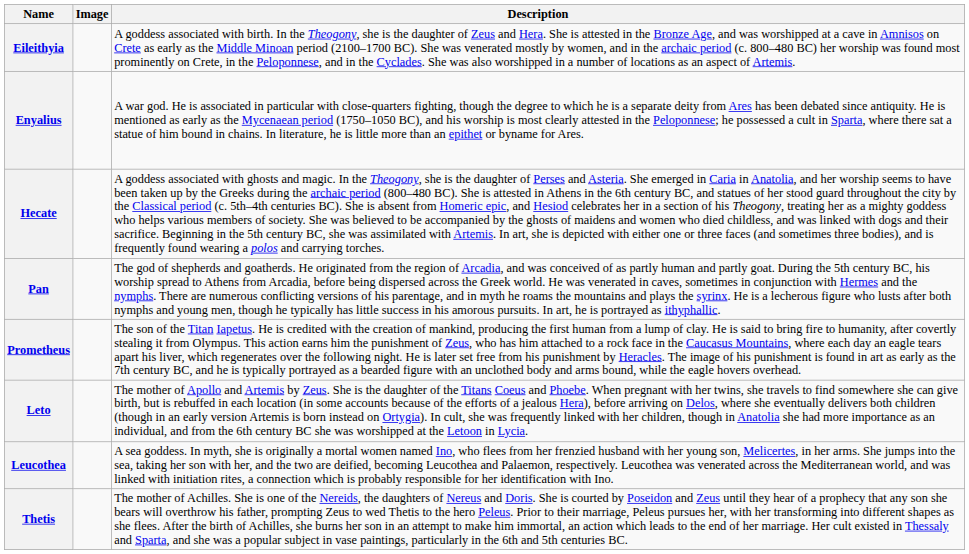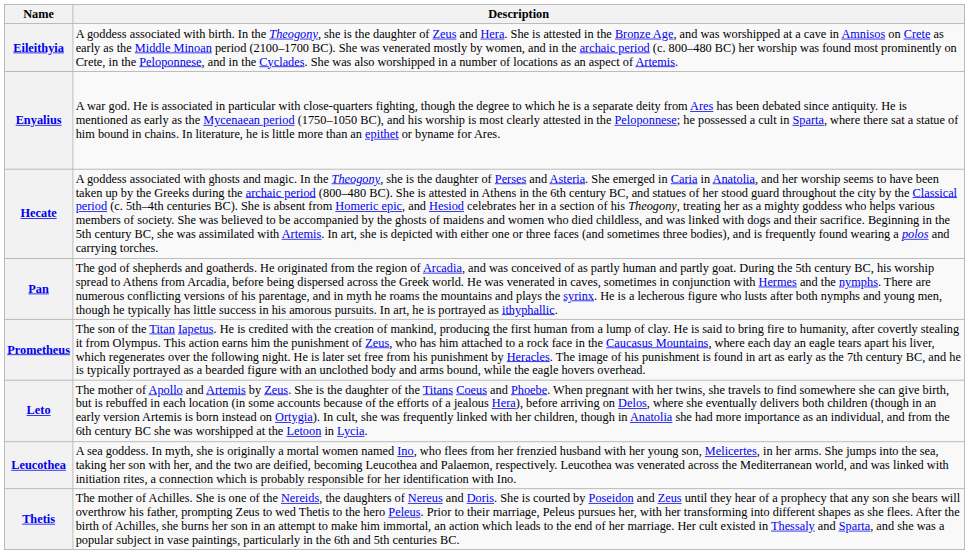- column: Image
